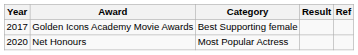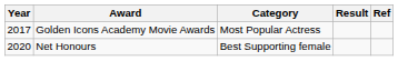Golden Icons Academy Movie Awards | Category: Best Supporting female -> Most Popular Actress
Net Honours | Category: Most Popular Actress -> Best Supporting female
